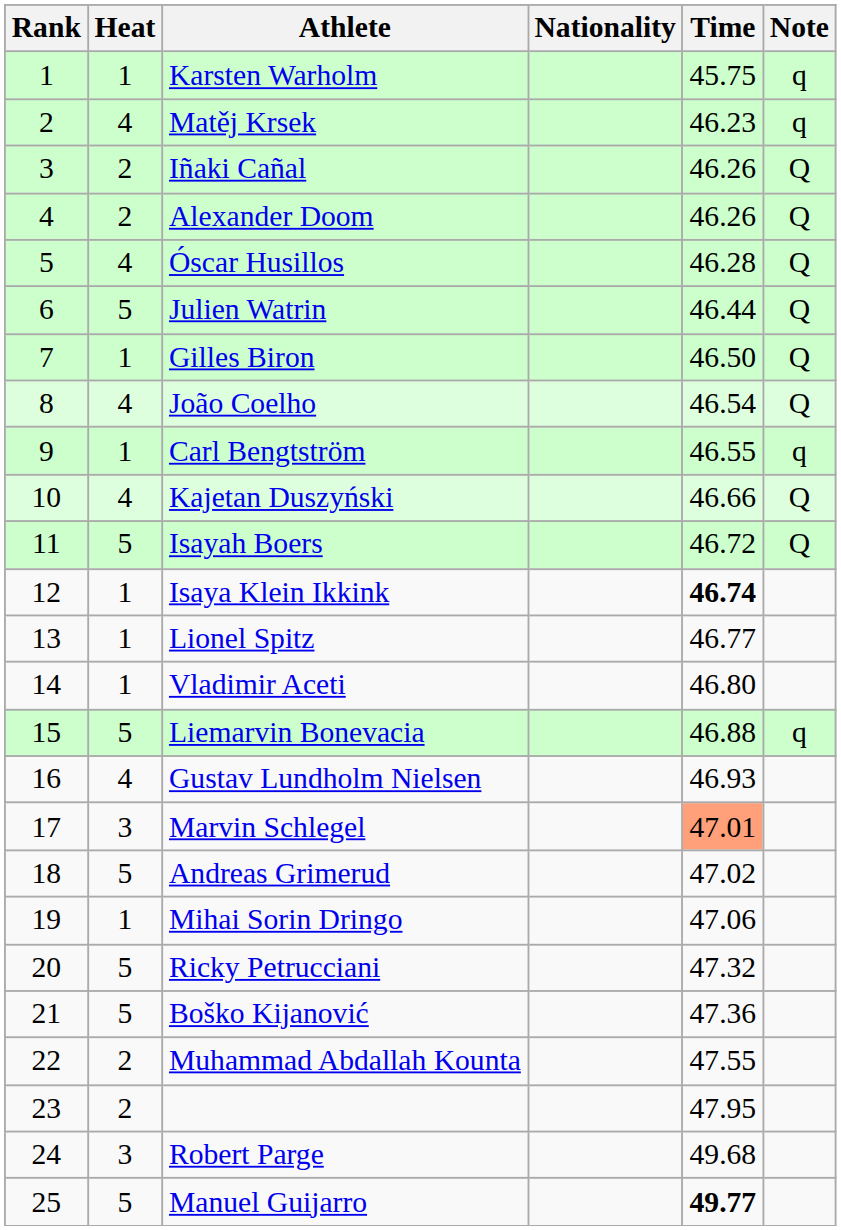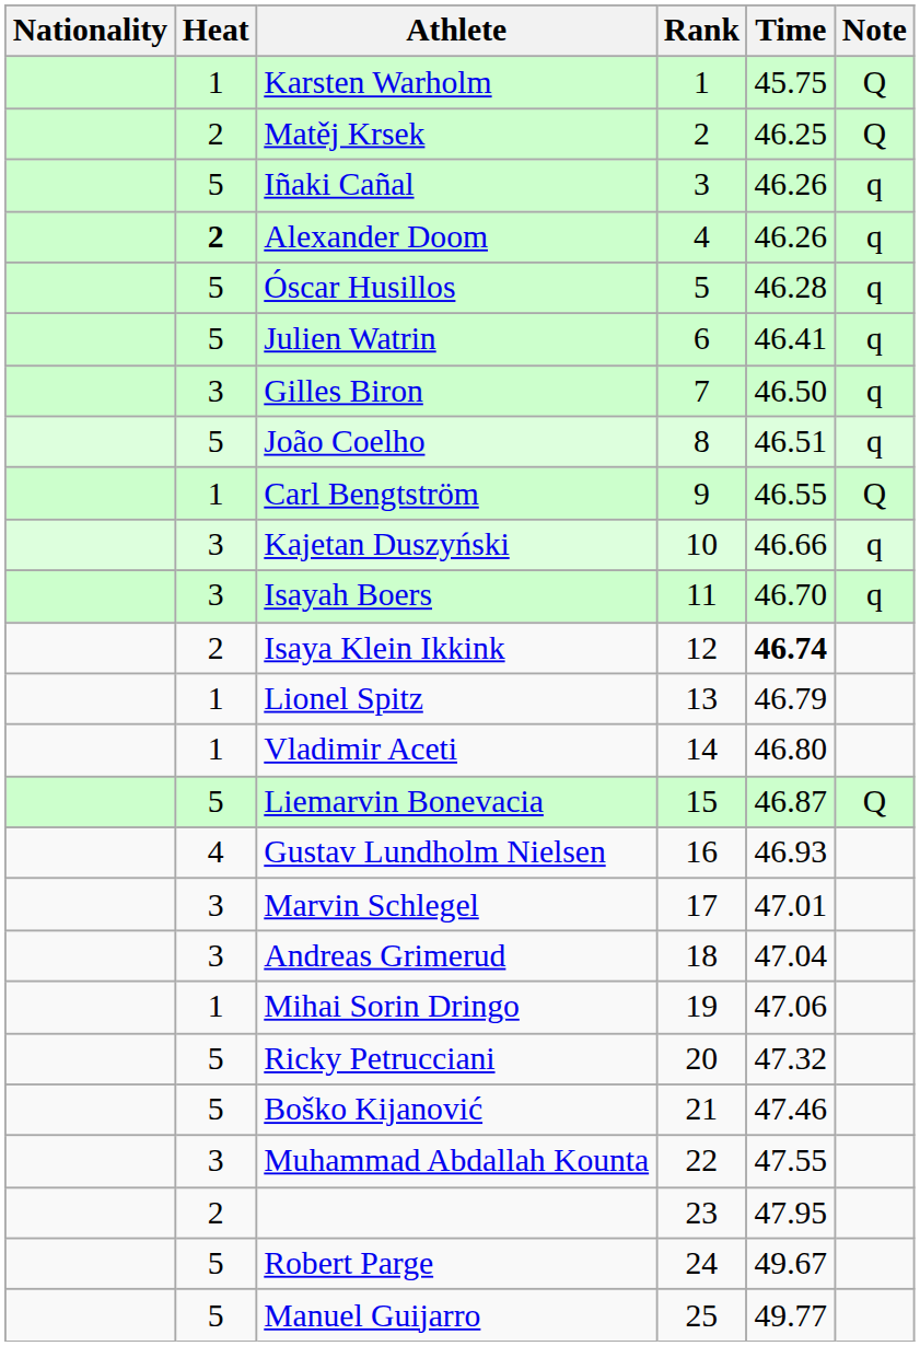columns swapped: Rank <-> Nationality
Karsten Warholm | Note: q -> Q
Matěj Krsek | Heat: 4 -> 2
Matěj Krsek | Time: 46.23 -> 46.25
Matěj Krsek | Note: q -> Q
Iñaki Cañal | Heat: 2 -> 5
Iñaki Cañal | Note: Q -> q
Alexander Doom | Heat: normal -> bold
Alexander Doom | Note: Q -> q
Óscar Husillos | Heat: 4 -> 5
Óscar Husillos | Note: Q -> q
Julien Watrin | Time: 46.44 -> 46.41
Julien Watrin | Note: Q -> q
Gilles Biron | Heat: 1 -> 3
Gilles Biron | Note: Q -> q
João Coelho | Heat: 4 -> 5
João Coelho | Time: 46.54 -> 46.51
João Coelho | Note: Q -> q
Carl Bengtström | Note: q -> Q
Kajetan Duszyński | Heat: 4 -> 3
Kajetan Duszyński | Note: Q -> q
Isayah Boers | Heat: 5 -> 3
Isayah Boers | Time: 46.72 -> 46.70
Isayah Boers | Note: Q -> q
Isaya Klein Ikkink | Heat: 1 -> 2
Lionel Spitz | Time: 46.77 -> 46.79
Liemarvin Bonevacia | Time: 46.88 -> 46.87
Liemarvin Bonevacia | Note: q -> Q
Marvin Schlegel | Time: lightsalmon background -> no background
Andreas Grimerud | Heat: 5 -> 3
Andreas Grimerud | Time: 47.02 -> 47.04
Boško Kijanović | Time: 47.36 -> 47.46
Muhammad Abdallah Kounta | Heat: 2 -> 3
Robert Parge | Heat: 3 -> 5
Robert Parge | Time: 49.68 -> 49.67
Manuel Guijarro | Time: bold -> normal
